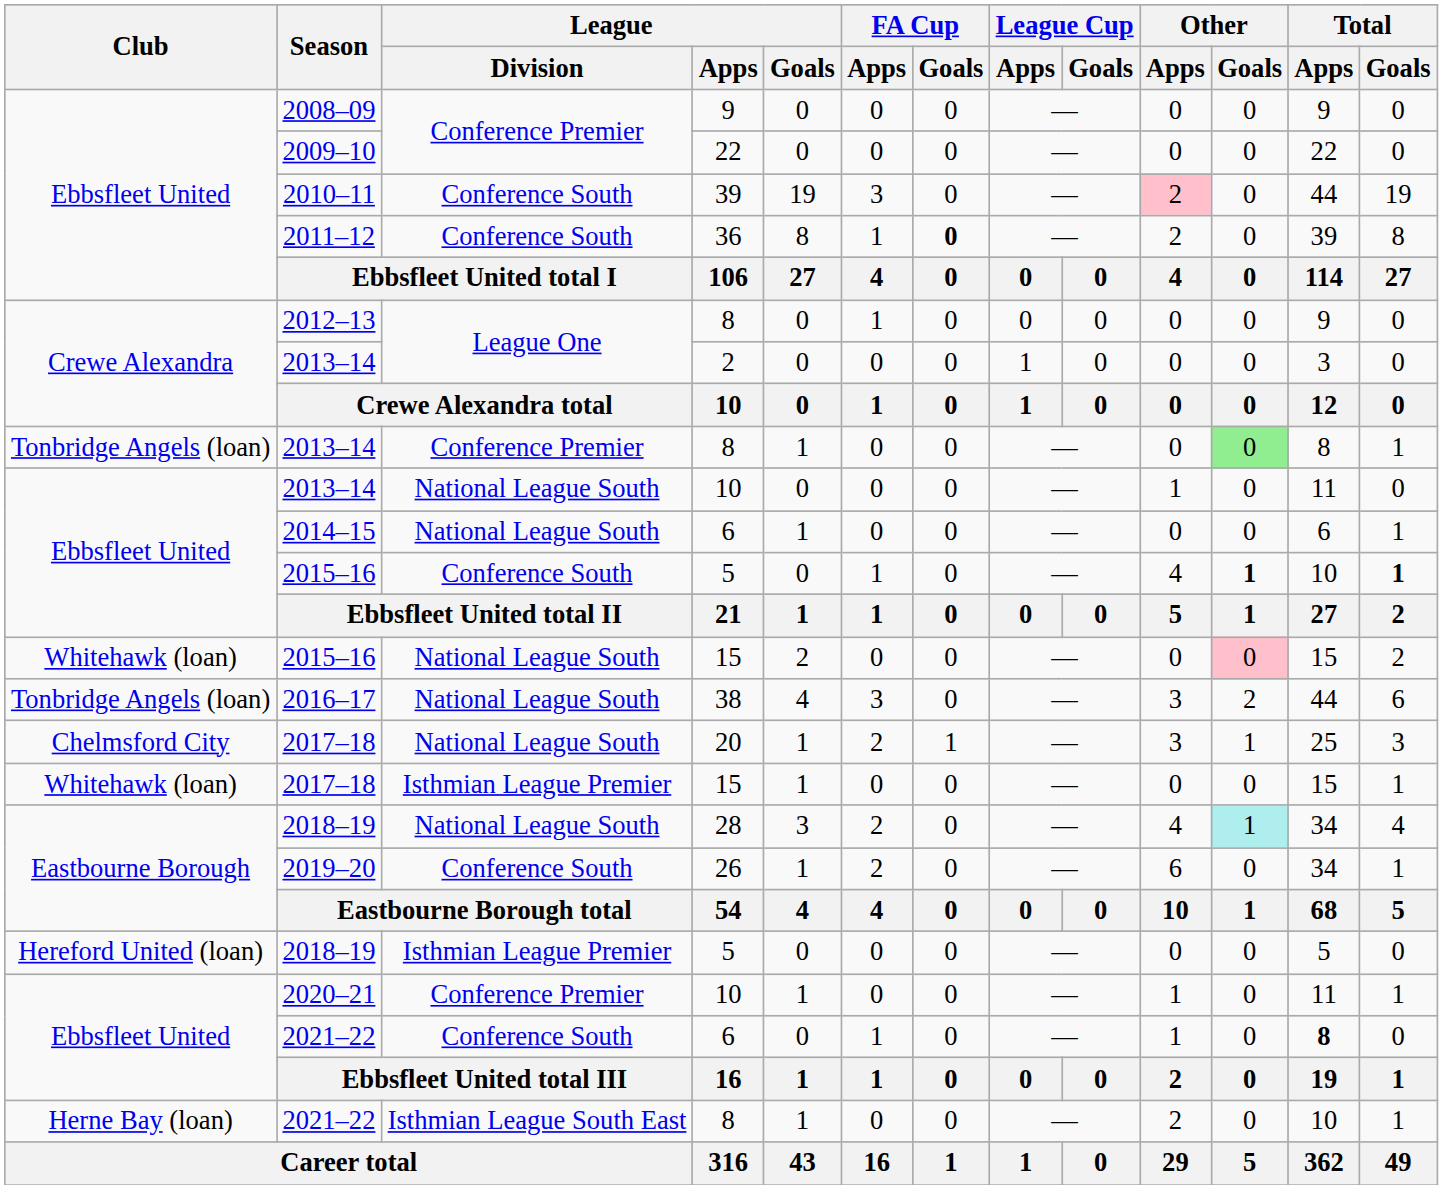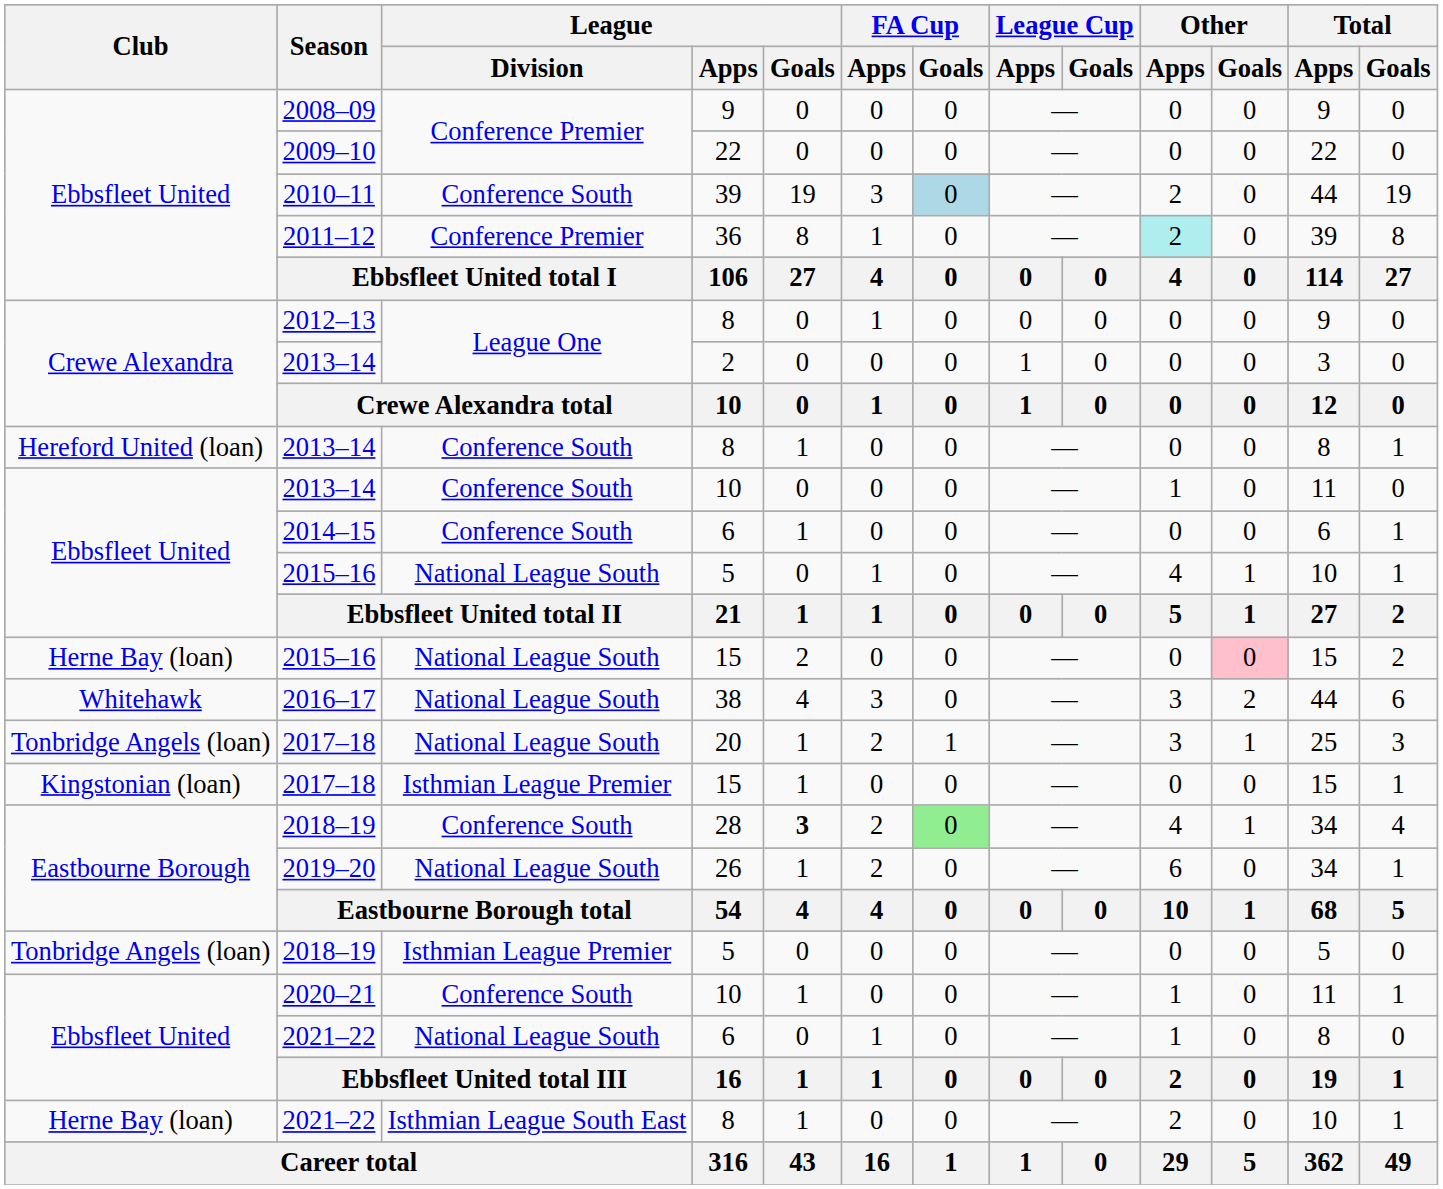2010–11 | FA Cup / Goals: no background -> lightblue background
2010–11 | Other / Apps: pink background -> no background
2011–12 | League / Division: Conference South -> Conference Premier
2011–12 | FA Cup / Goals: bold -> normal
2011–12 | Other / Apps: no background -> paleturquoise background
2013–14 / 8 | Club: Tonbridge Angels (loan) -> Hereford United (loan)
2013–14 / 8 | League / Division: Conference Premier -> Conference South
2013–14 / 8 | Other / Goals: lightgreen background -> no background
2013–14 / 10 | League / Division: National League South -> Conference South
2014–15 | League / Division: National League South -> Conference South
2015–16 / 5 | League / Division: Conference South -> National League South
2015–16 / 5 | Other / Goals: bold -> normal
2015–16 / 5 | Total / Goals: bold -> normal
2015–16 / 15 | Club: Whitehawk (loan) -> Herne Bay (loan)
2016–17 | Club: Tonbridge Angels (loan) -> Whitehawk
2017–18 / 20 | Club: Chelmsford City -> Tonbridge Angels (loan)
2017–18 / 15 | Club: Whitehawk (loan) -> Kingstonian (loan)
2018–19 / 28 | League / Division: National League South -> Conference South
2018–19 / 28 | League / Goals: normal -> bold
2018–19 / 28 | FA Cup / Goals: no background -> lightgreen background
2018–19 / 28 | Other / Goals: paleturquoise background -> no background
2019–20 | League / Division: Conference South -> National League South
2018–19 / 5 | Club: Hereford United (loan) -> Tonbridge Angels (loan)
2020–21 | League / Division: Conference Premier -> Conference South
2021–22 / 6 | League / Division: Conference South -> National League South
2021–22 / 6 | Total / Apps: bold -> normal
